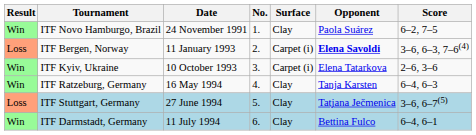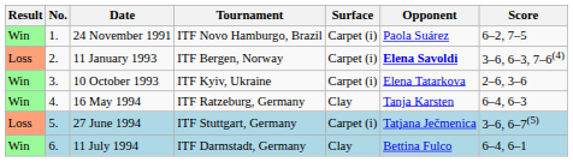columns swapped: No. <-> Tournament
24 November 1991 | Surface: Clay -> Carpet (i)
27 June 1994 | Surface: Clay -> Carpet (i)
